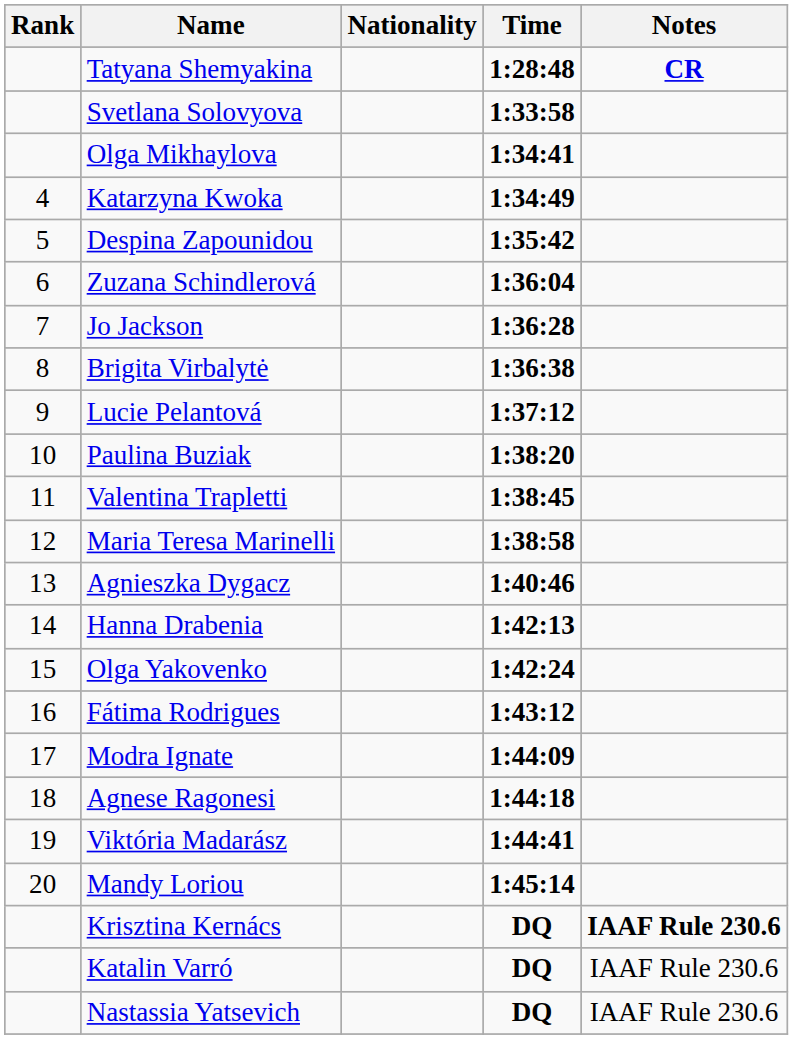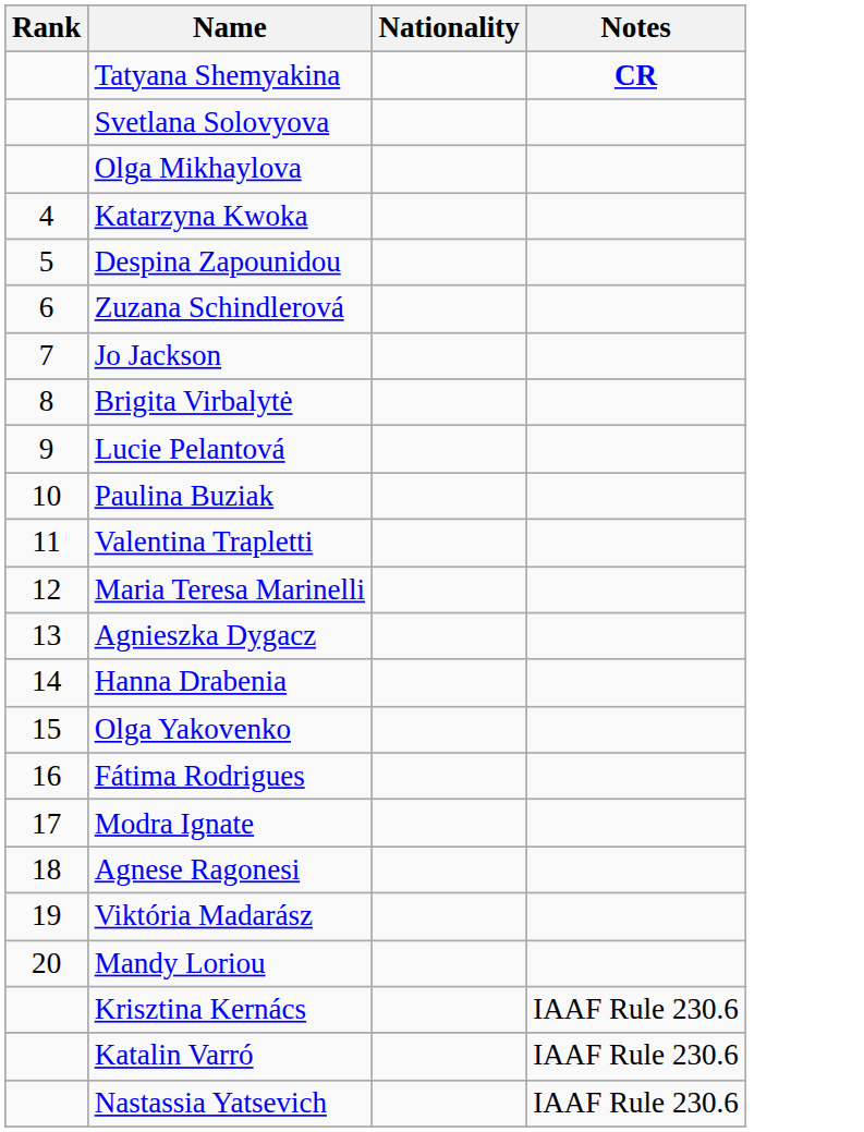- column: Time | 1:28:48 | 1:33:58 | 1:34:41 | 1:34:49 | 1:35:42 | 1:36:04 | 1:36:28 | 1:36:38 | 1:37:12 | 1:38:20 | 1:38:45 | 1:38:58 | 1:40:46 | 1:42:13 | 1:42:24 | 1:43:12 | 1:44:09 | 1:44:18 | 1:44:41 | 1:45:14 | DQ | DQ | DQ
Krisztina Kernács | Notes: bold -> normal
